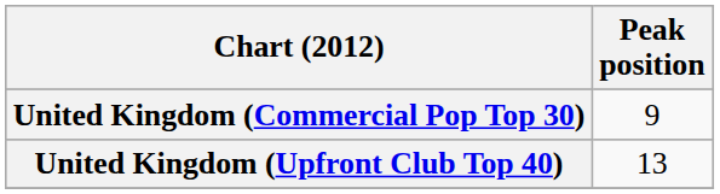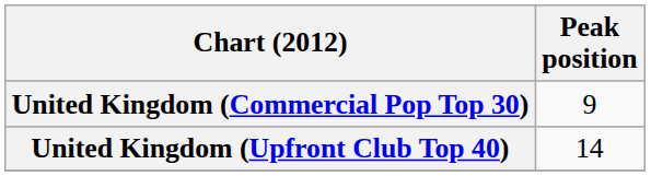United Kingdom (Upfront Club Top 40) | Peak position: 13 -> 14
